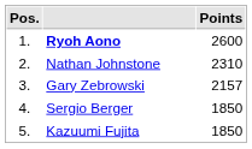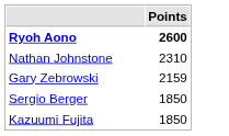- column: Pos. | 1. | 2. | 3. | 4. | 5.
Ryoh Aono | Points: normal -> bold
Gary Zebrowski | Points: 2157 -> 2159
